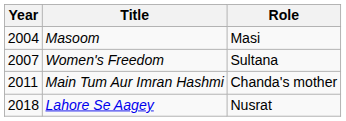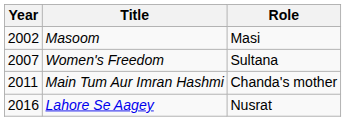Masoom | Year: 2004 -> 2002
Lahore Se Aagey | Year: 2018 -> 2016
